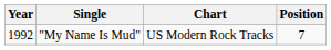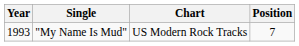"My Name Is Mud" | Year: 1992 -> 1993
